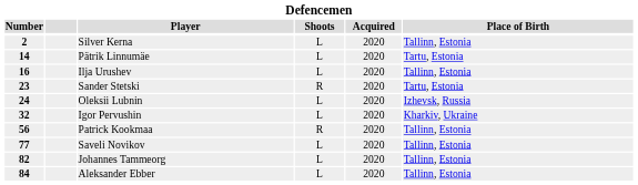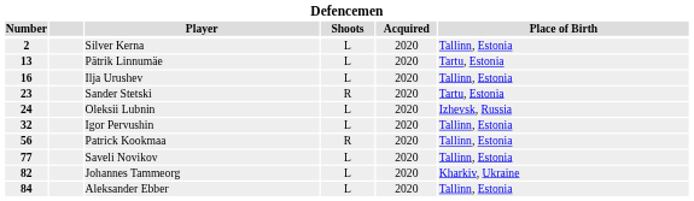Pätrik Linnumäe | Number: 14 -> 13
Igor Pervushin | Place of Birth: Kharkiv, Ukraine -> Tallinn, Estonia
Johannes Tammeorg | Place of Birth: Tallinn, Estonia -> Kharkiv, Ukraine
